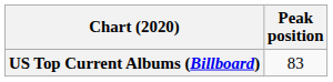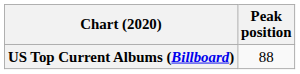US Top Current Albums (Billboard) | Peak position: 83 -> 88
